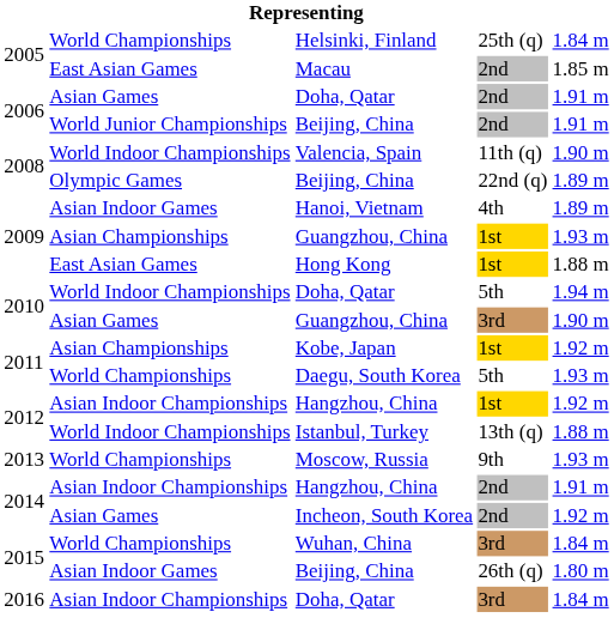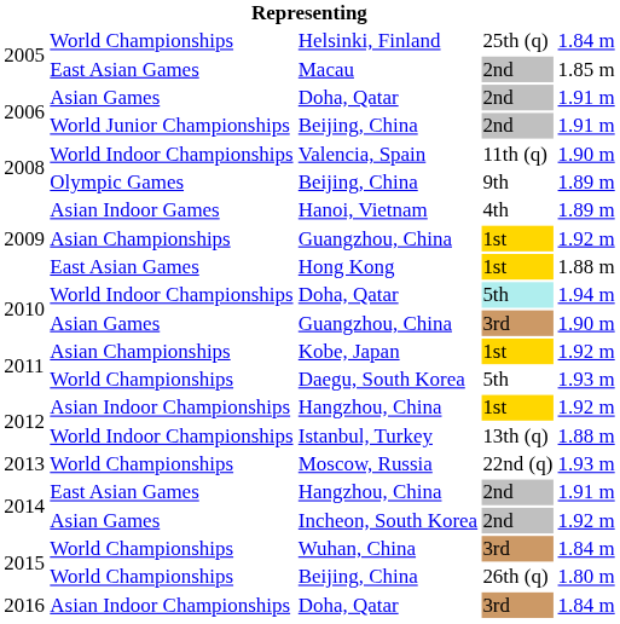2008 / Beijing, China | column 4: 22nd (q) -> 9th
2009 / Guangzhou, China | column 5: 1.93 m -> 1.92 m
2010 / Doha, Qatar | column 4: no background -> paleturquoise background
Moscow, Russia | column 4: 9th -> 22nd (q)
2014 / Hangzhou, China | column 2: Asian Indoor Championships -> East Asian Games
2015 / Beijing, China | column 2: Asian Indoor Games -> World Championships
